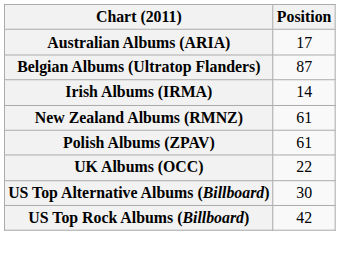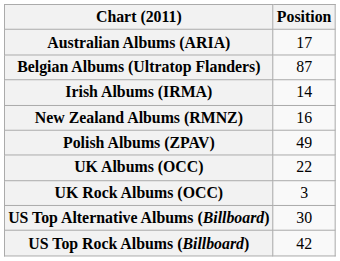New Zealand Albums (RMNZ) | Position: 61 -> 16
Polish Albums (ZPAV) | Position: 61 -> 49
+ row: UK Rock Albums (OCC) | 3
